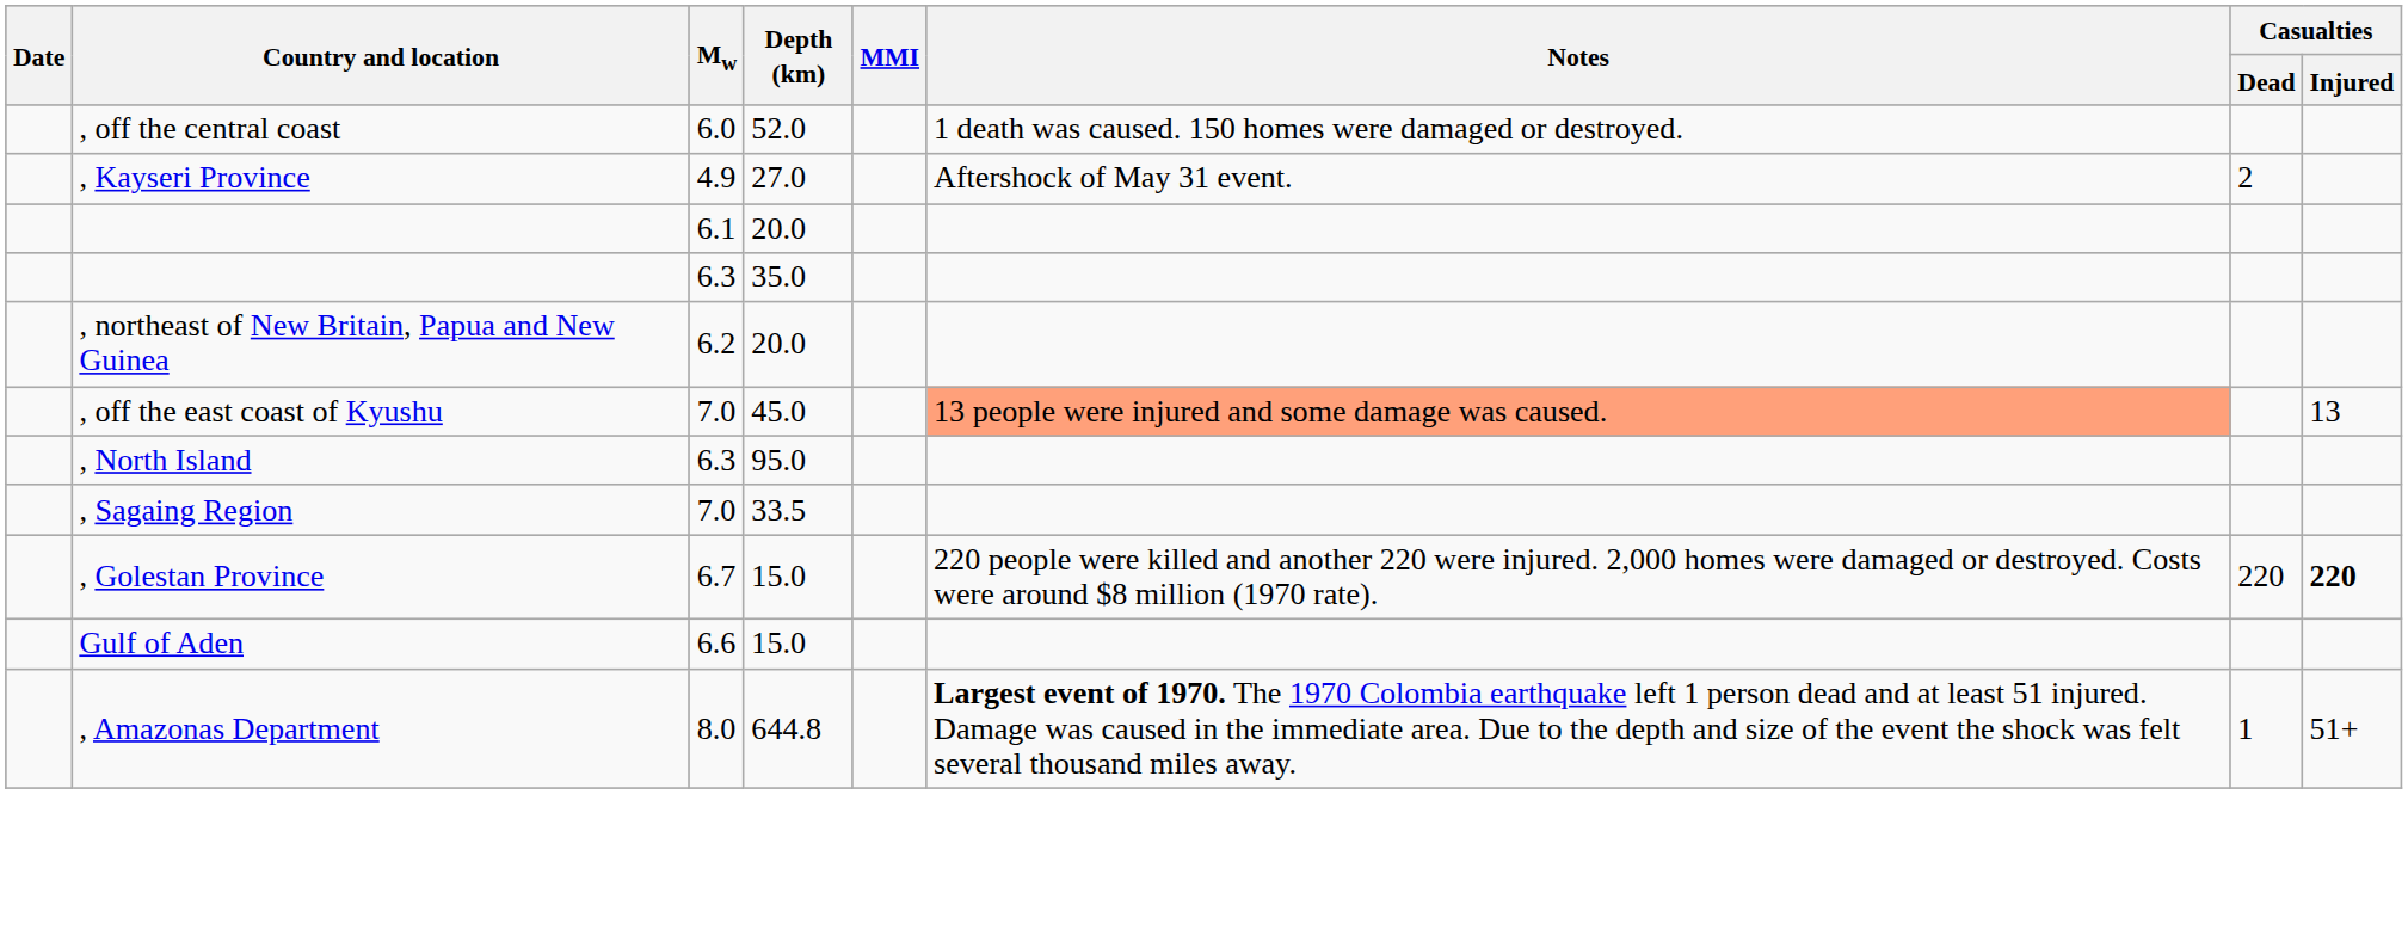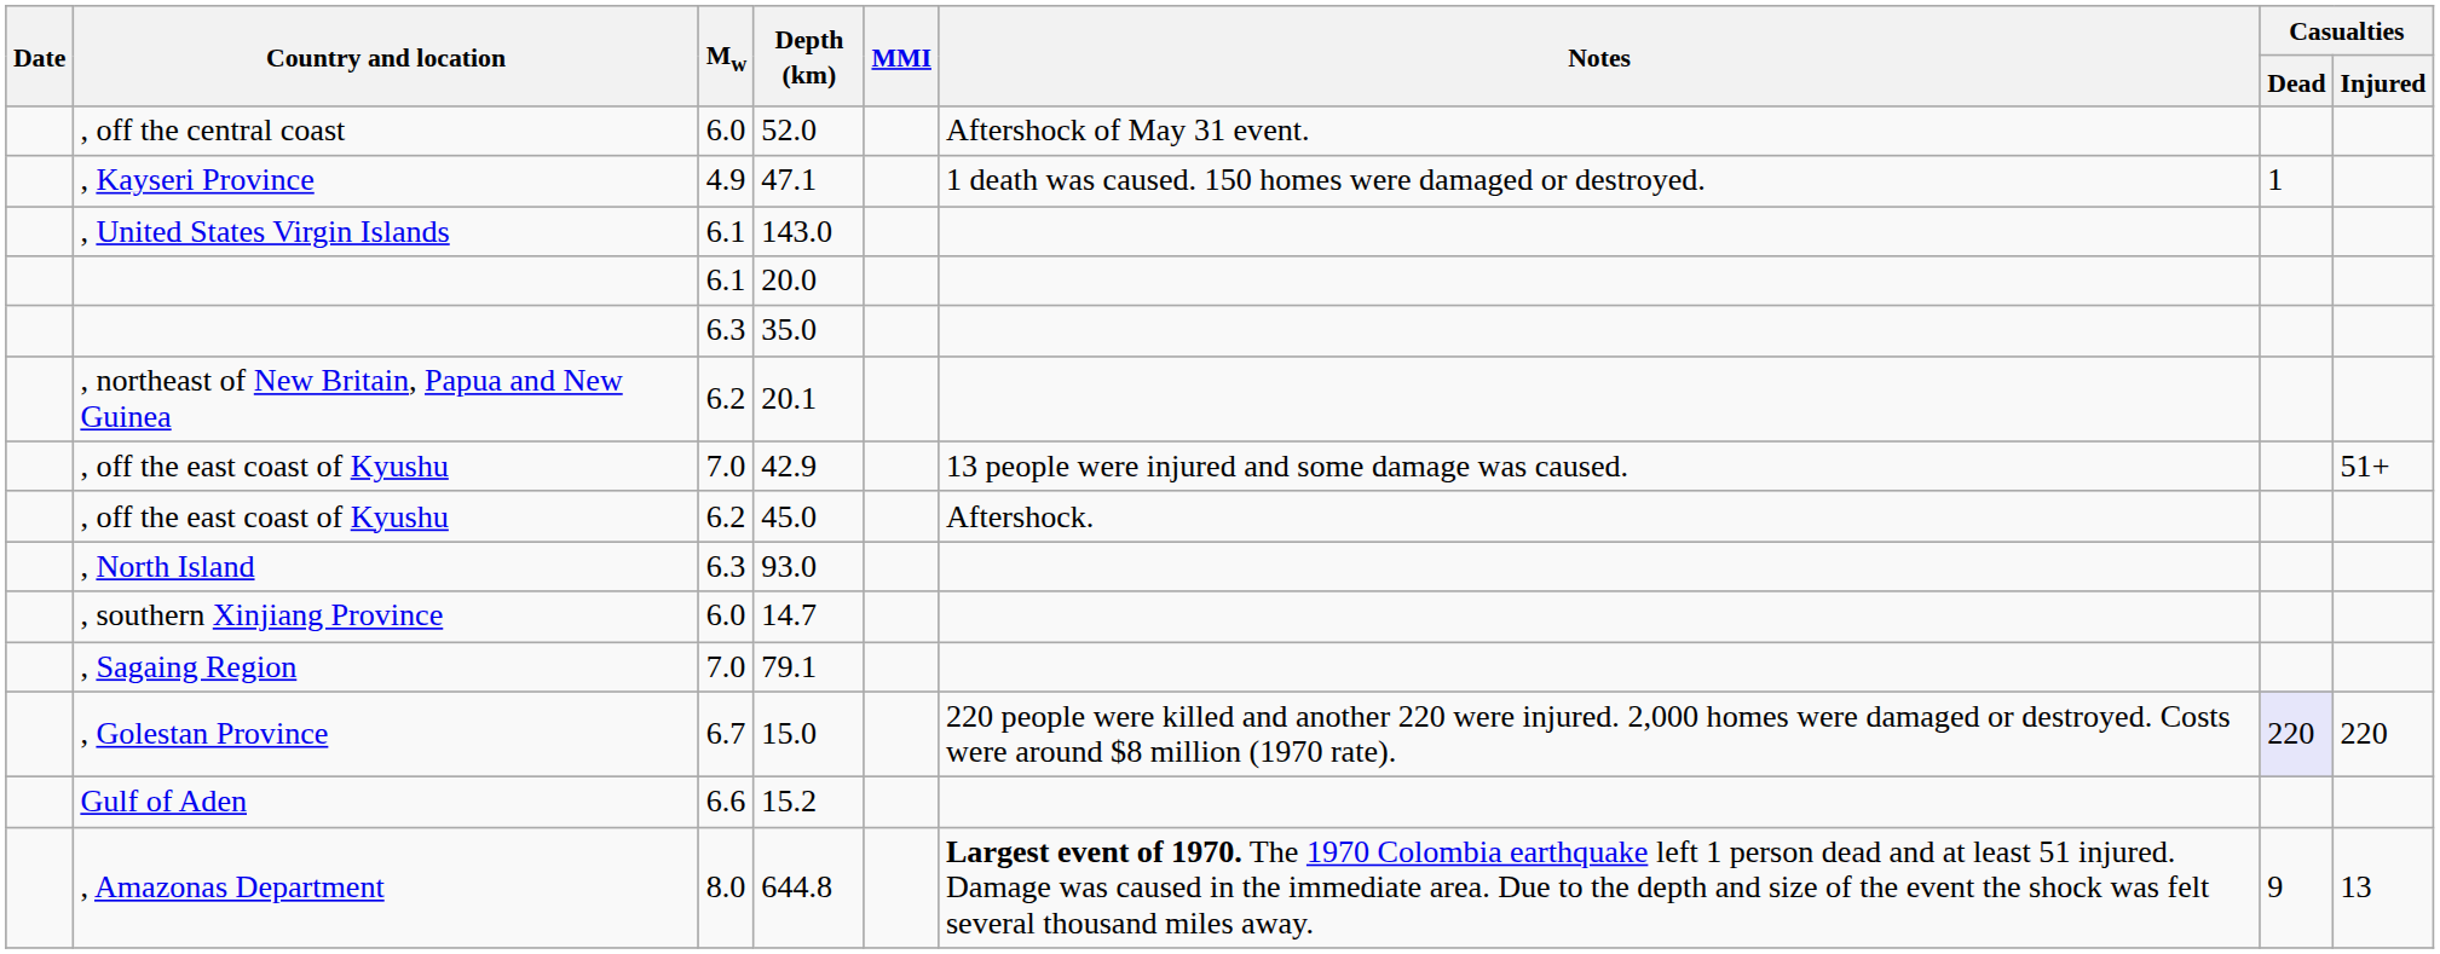, off the central coast | Notes: 1 death was caused. 150 homes were damaged or destroyed. -> Aftershock of May 31 event.
, Kayseri Province | Depth (km): 27.0 -> 47.1
, Kayseri Province | Notes: Aftershock of May 31 event. -> 1 death was caused. 150 homes were damaged or destroyed.
, Kayseri Province | Casualties / Dead: 2 -> 1
+ row: , United States Virgin Islands | 6.1 | 143.0
, northeast of New Britain, Papua and New Guinea | Depth (km): 20.0 -> 20.1
, off the east coast of Kyushu / 7.0 | Depth (km): 45.0 -> 42.9
, off the east coast of Kyushu / 7.0 | Notes: lightsalmon background -> no background
, off the east coast of Kyushu / 7.0 | Casualties / Injured: 13 -> 51+
+ row: , off the east coast of Kyushu | 6.2 | 45.0 | Aftershock.
, North Island | Depth (km): 95.0 -> 93.0
+ row: , southern Xinjiang Province | 6.0 | 14.7
, Sagaing Region | Depth (km): 33.5 -> 79.1
, Golestan Province | Casualties / Dead: no background -> lavender background
, Golestan Province | Casualties / Injured: bold -> normal
Gulf of Aden | Depth (km): 15.0 -> 15.2
, Amazonas Department | Casualties / Dead: 1 -> 9
, Amazonas Department | Casualties / Injured: 51+ -> 13
